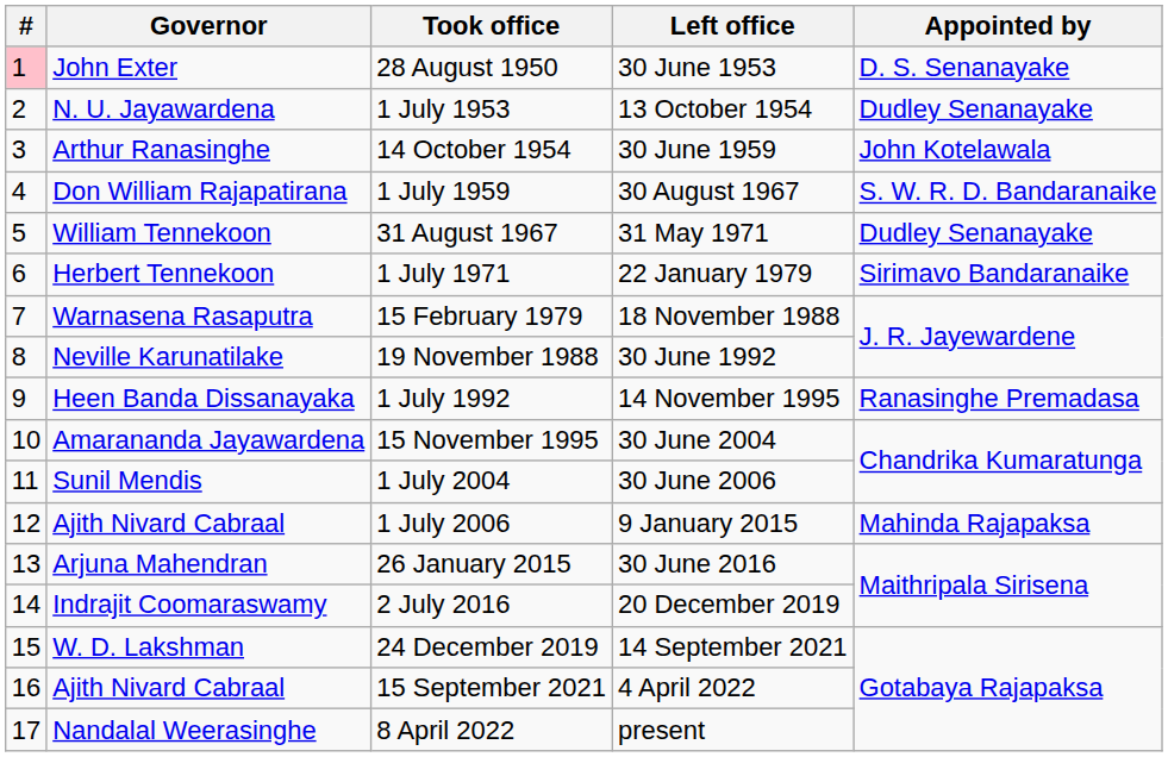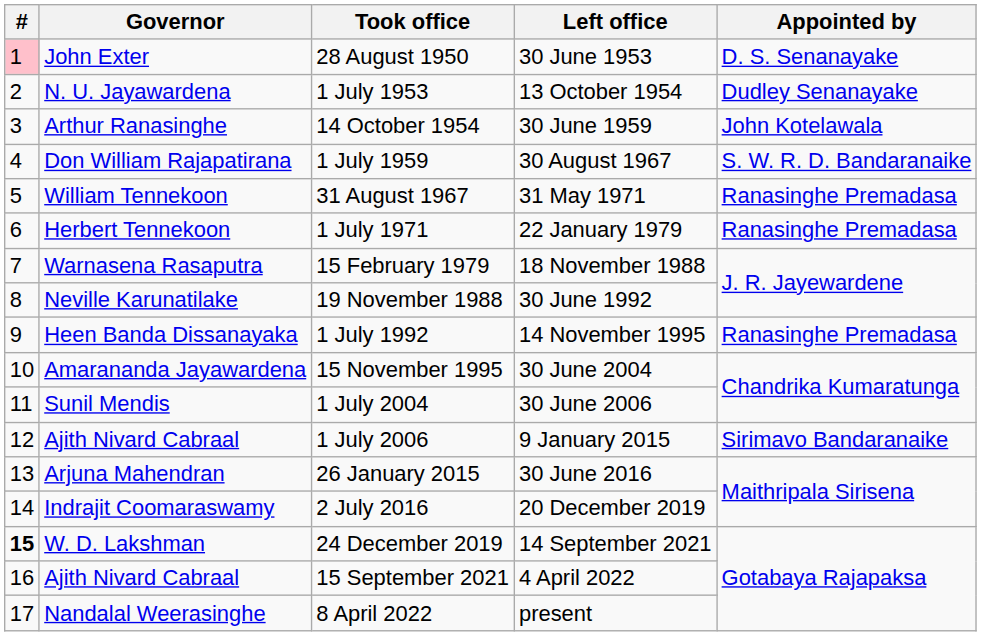31 August 1967 | Appointed by: Dudley Senanayake -> Ranasinghe Premadasa
1 July 1971 | Appointed by: Sirimavo Bandaranaike -> Ranasinghe Premadasa
1 July 2006 | Appointed by: Mahinda Rajapaksa -> Sirimavo Bandaranaike
24 December 2019 | #: normal -> bold
